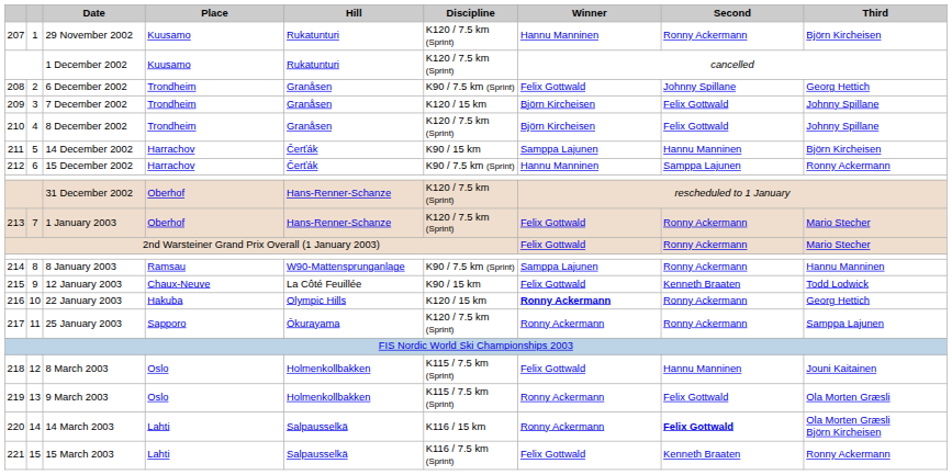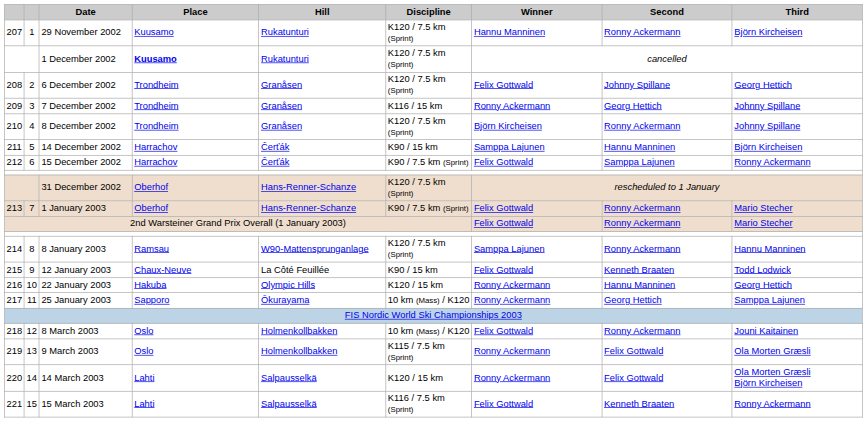1 December 2002 | Place: normal -> bold
6 December 2002 | Discipline: K90 / 7.5 km (Sprint) -> K120 / 7.5 km (Sprint)
7 December 2002 | Discipline: K120 / 15 km -> K116 / 15 km
7 December 2002 | Winner: Björn Kircheisen -> Ronny Ackermann
7 December 2002 | Second: Felix Gottwald -> Georg Hettich
8 December 2002 | Second: Felix Gottwald -> Ronny Ackermann
15 December 2002 | Winner: Hannu Manninen -> Felix Gottwald
1 January 2003 | Discipline: K120 / 7.5 km (Sprint) -> K90 / 7.5 km (Sprint)
8 January 2003 | Discipline: K90 / 7.5 km (Sprint) -> K120 / 7.5 km (Sprint)
22 January 2003 | Winner: bold -> normal
22 January 2003 | Second: Ronny Ackermann -> Hannu Manninen
25 January 2003 | Discipline: K120 / 7.5 km (Sprint) -> 10 km (Mass) / K120
25 January 2003 | Second: Ronny Ackermann -> Georg Hettich
8 March 2003 | Discipline: K115 / 7.5 km (Sprint) -> 10 km (Mass) / K120
8 March 2003 | Second: Hannu Manninen -> Ronny Ackermann
14 March 2003 | Discipline: K116 / 15 km -> K120 / 15 km
14 March 2003 | Second: bold -> normal
